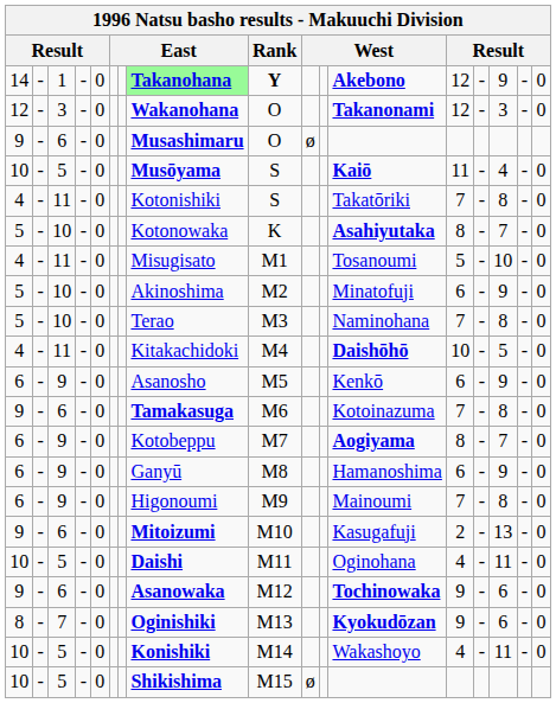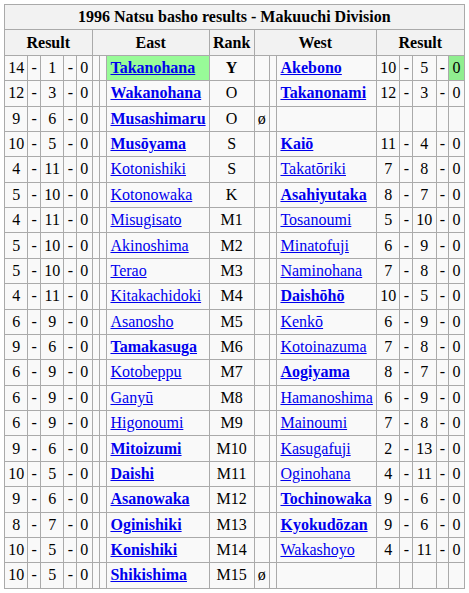14 | column 13: 12 -> 10
14 | column 15: 9 -> 5
14 | column 17: no background -> lightgreen background
